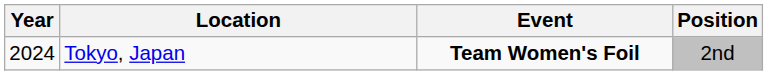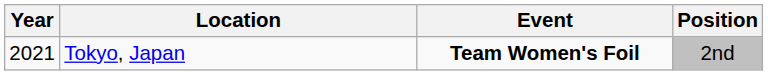Tokyo, Japan | Year: 2024 -> 2021
